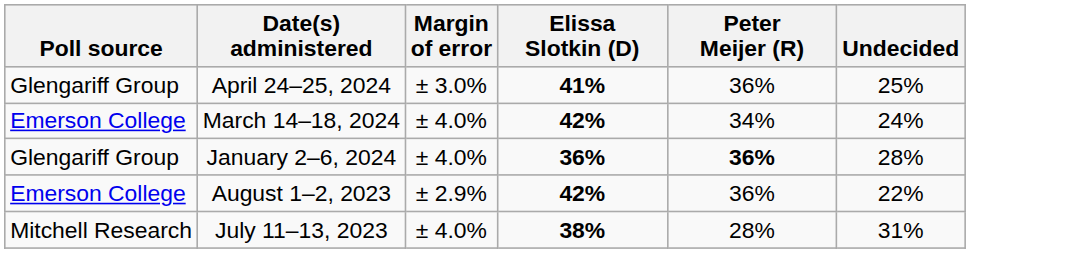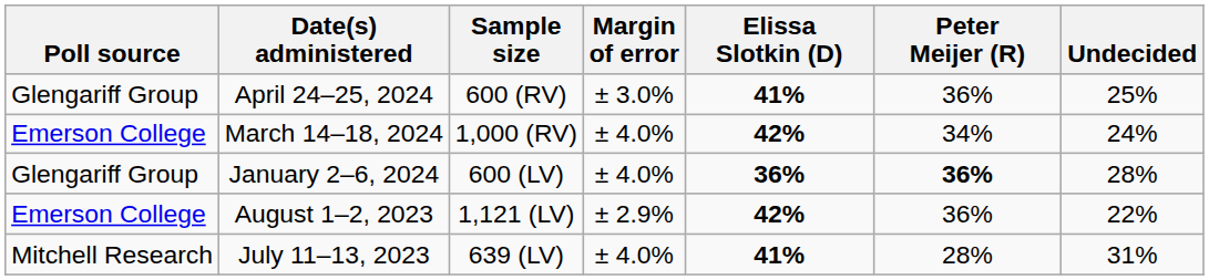+ column: Sample size | 600 (RV) | 1,000 (RV) | 600 (LV) | 1,121 (LV) | 639 (LV)
July 11–13, 2023 | Elissa Slotkin (D): 38% -> 41%
